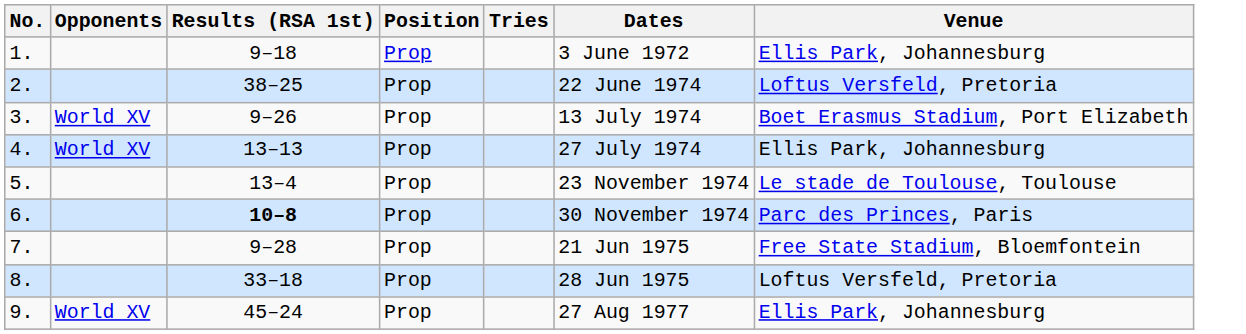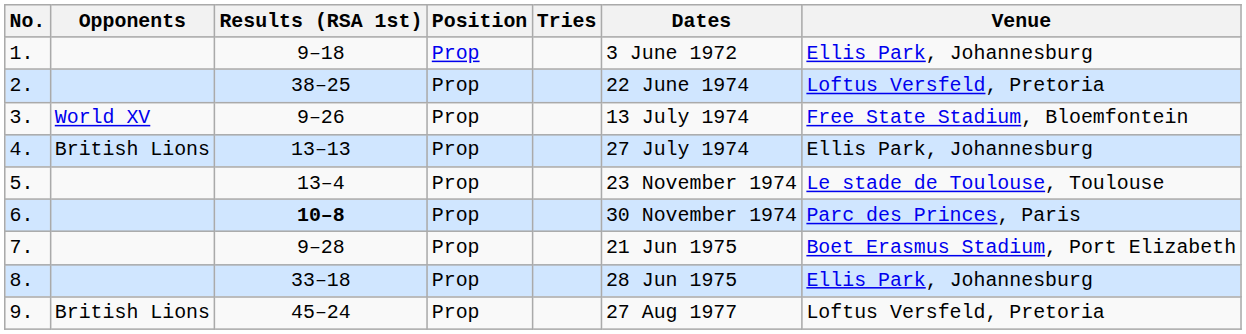3. | Venue: Boet Erasmus Stadium, Port Elizabeth -> Free State Stadium, Bloemfontein
4. | Opponents: World XV -> British Lions
7. | Venue: Free State Stadium, Bloemfontein -> Boet Erasmus Stadium, Port Elizabeth
8. | Venue: Loftus Versfeld, Pretoria -> Ellis Park, Johannesburg
9. | Opponents: World XV -> British Lions
9. | Venue: Ellis Park, Johannesburg -> Loftus Versfeld, Pretoria
